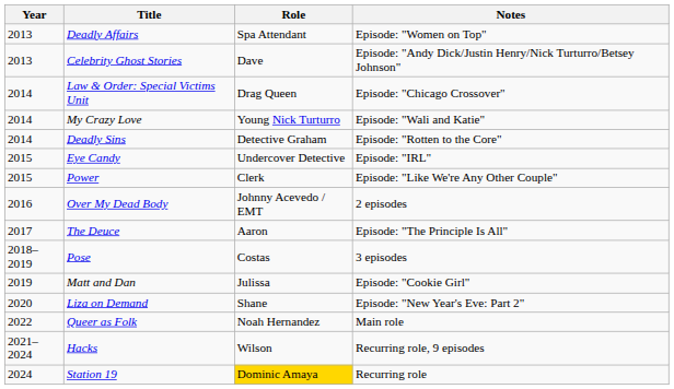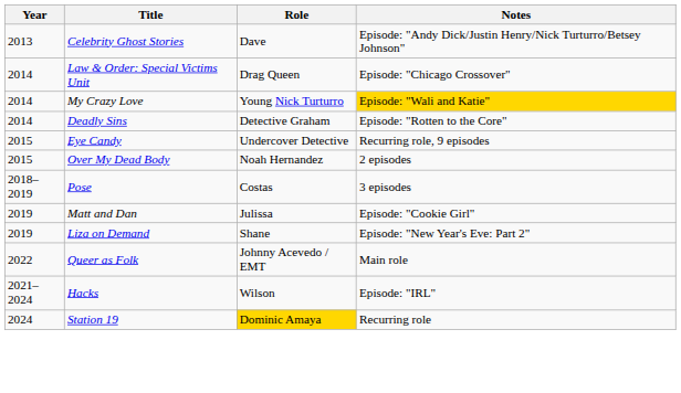- row: 2013 | Deadly Affairs | Spa Attendant | Episode: "Women on Top"
My Crazy Love | Notes: no background -> gold background
Eye Candy | Notes: Episode: "IRL" -> Recurring role, 9 episodes
- row: 2015 | Power | Clerk | Episode: "Like We're Any Other Couple"
Over My Dead Body | Year: 2016 -> 2015
Over My Dead Body | Role: Johnny Acevedo / EMT -> Noah Hernandez
- row: 2017 | The Deuce | Aaron | Episode: "The Principle Is All"
Liza on Demand | Year: 2020 -> 2019
Queer as Folk | Role: Noah Hernandez -> Johnny Acevedo / EMT
Hacks | Notes: Recurring role, 9 episodes -> Episode: "IRL"
